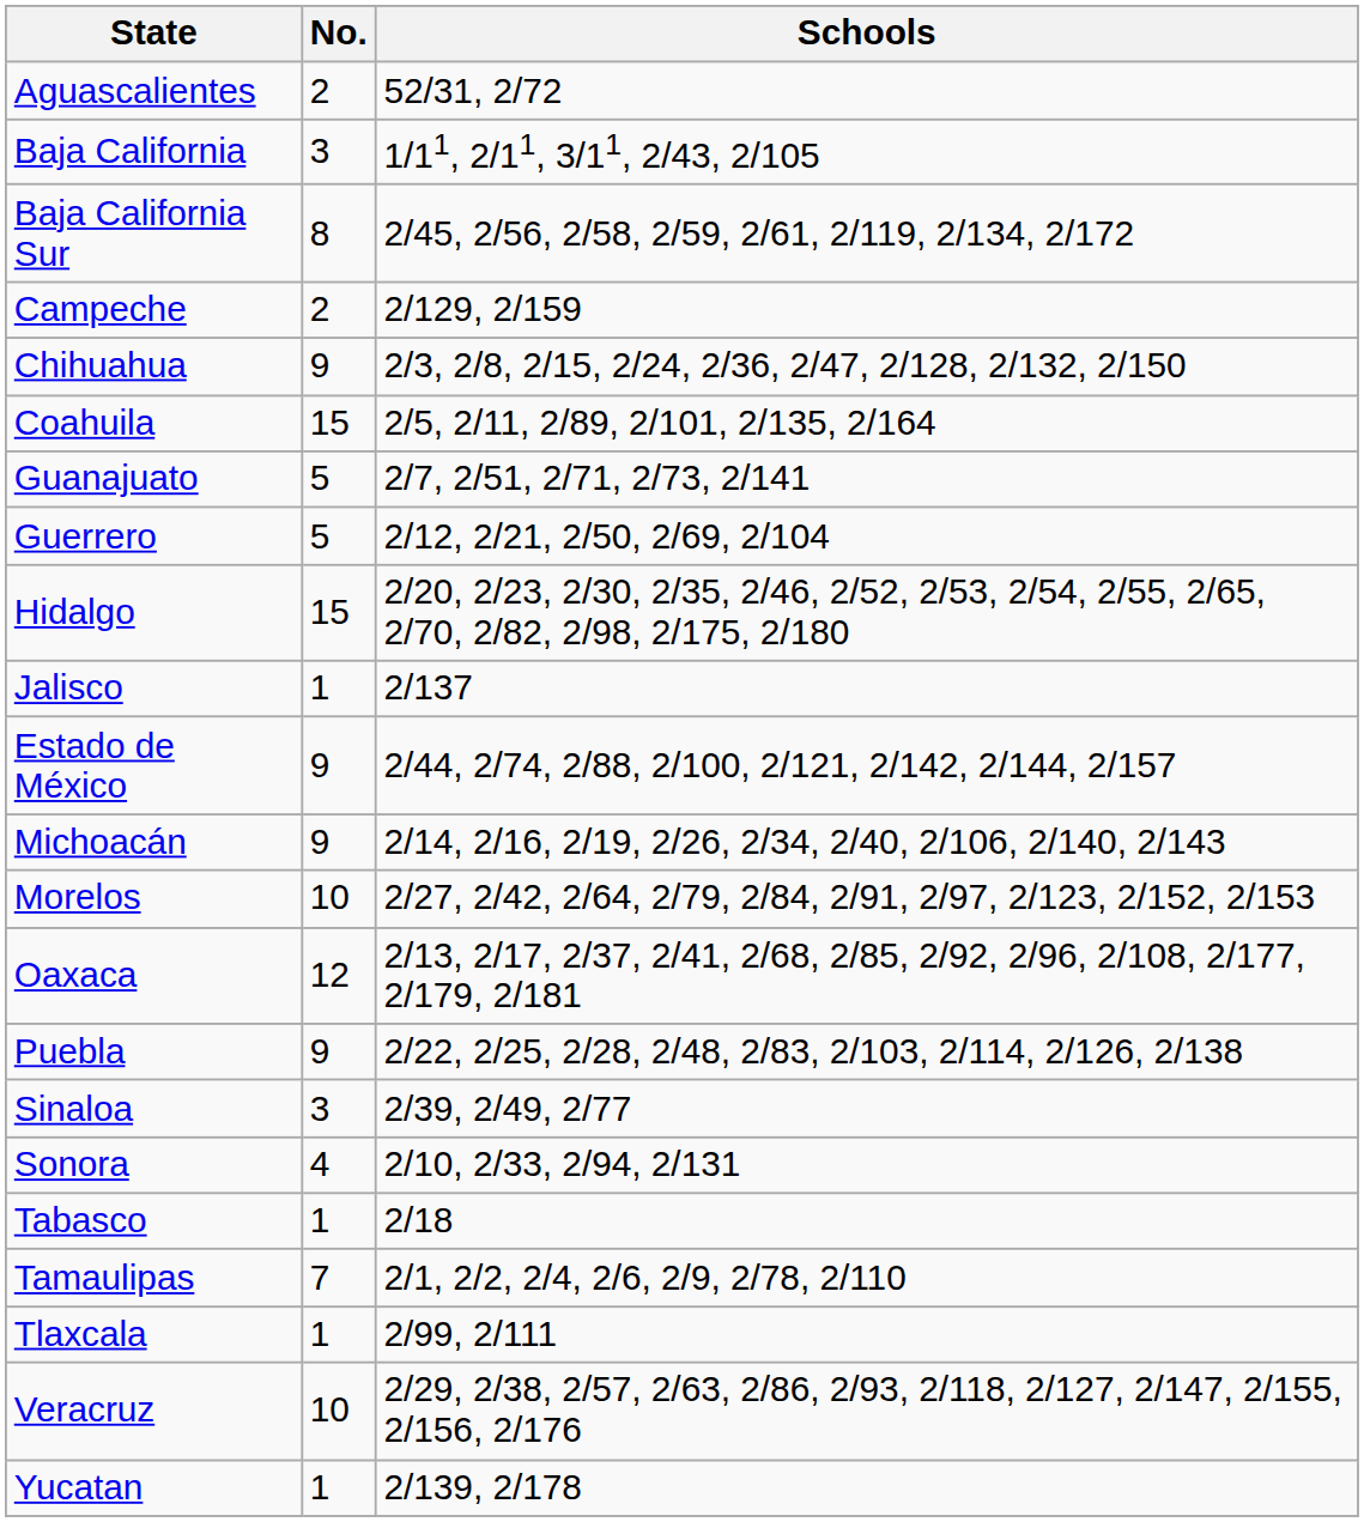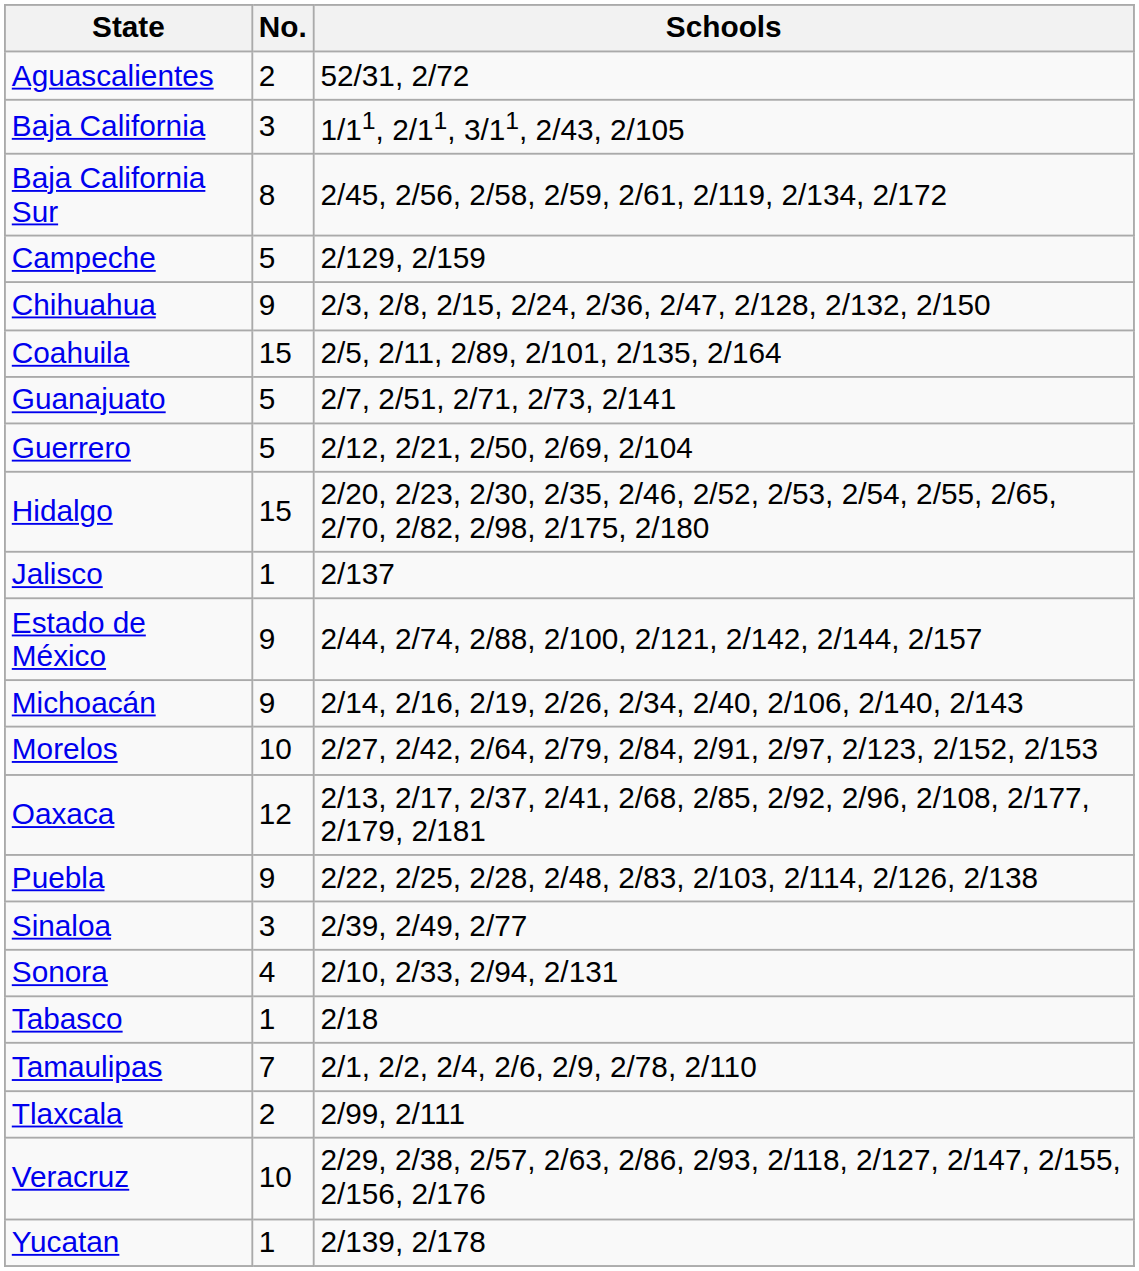Campeche | No.: 2 -> 5
Tlaxcala | No.: 1 -> 2
